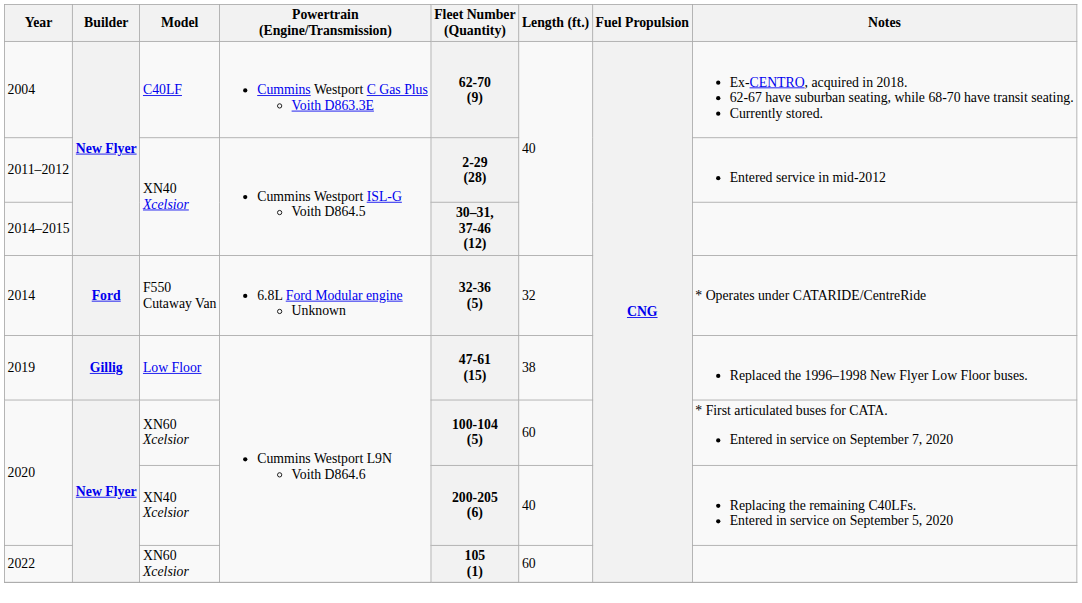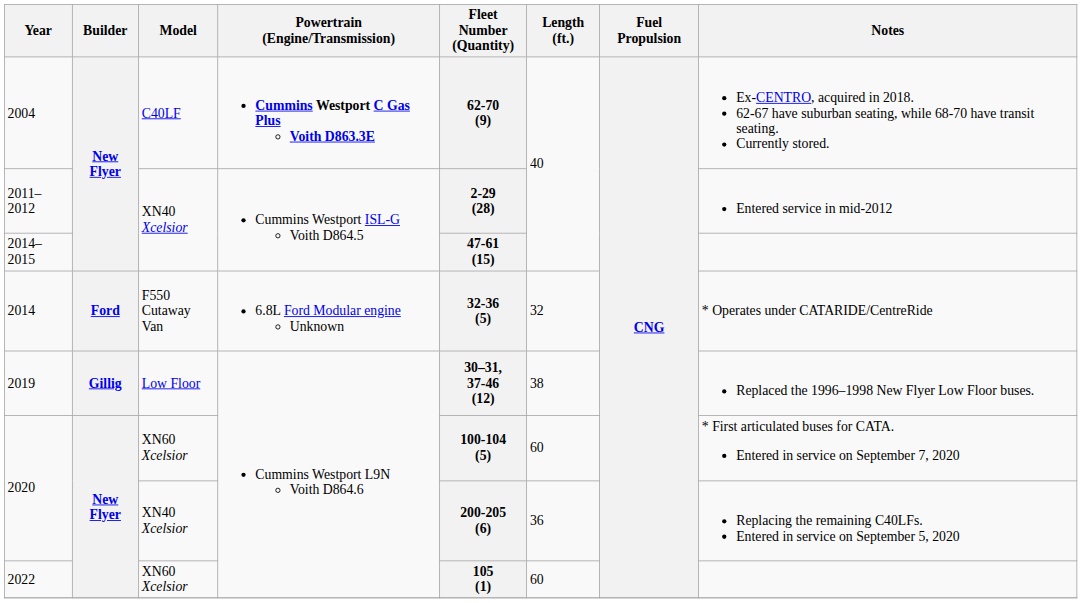2004 | Powertrain (Engine/Transmission): normal -> bold
2014–2015 | Fleet Number (Quantity): 30–31, 37-46 (12) -> 47-61 (15)
2019 | Fleet Number (Quantity): 47-61 (15) -> 30–31, 37-46 (12)
2020 / XN40 Xcelsior | Length (ft.): 40 -> 36
